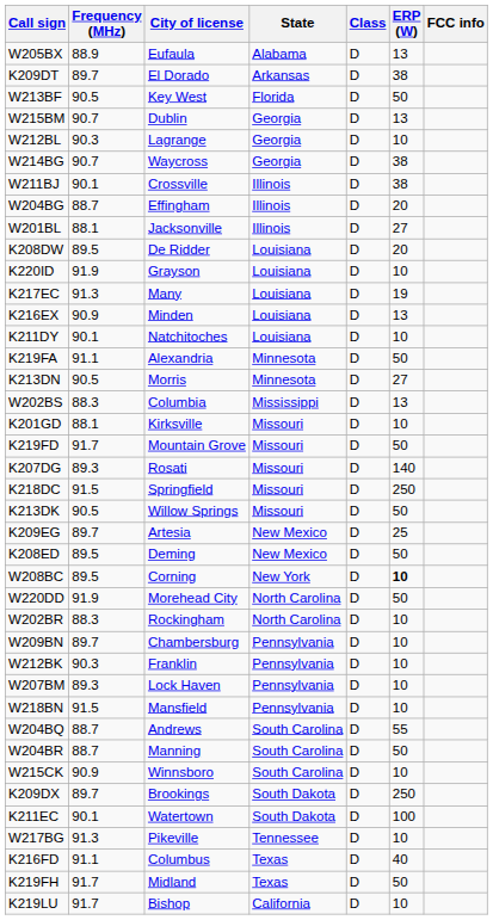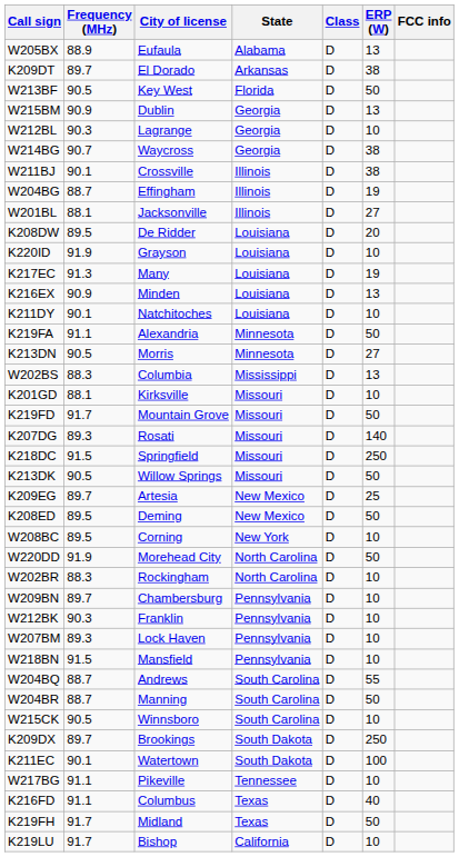W215BM | Frequency (MHz): 90.7 -> 90.9
W204BG | ERP (W): 20 -> 19
W208BC | ERP (W): bold -> normal
W215CK | Frequency (MHz): 90.9 -> 90.5
W217BG | Frequency (MHz): 91.3 -> 91.1
